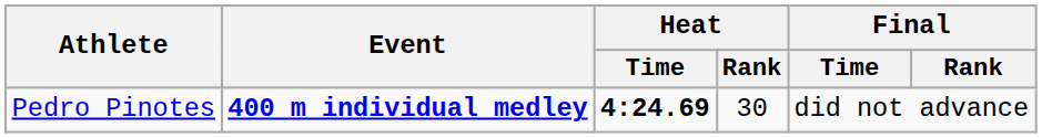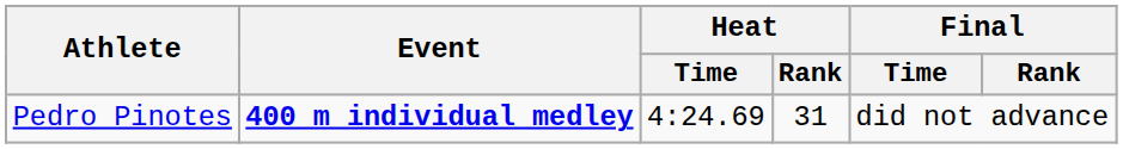Pedro Pinotes | Heat / Time: bold -> normal
Pedro Pinotes | Heat / Rank: 30 -> 31
